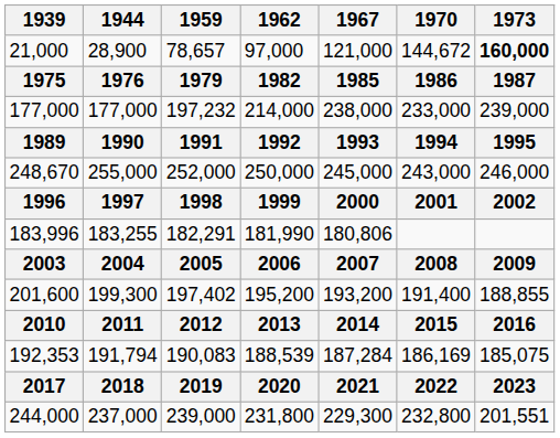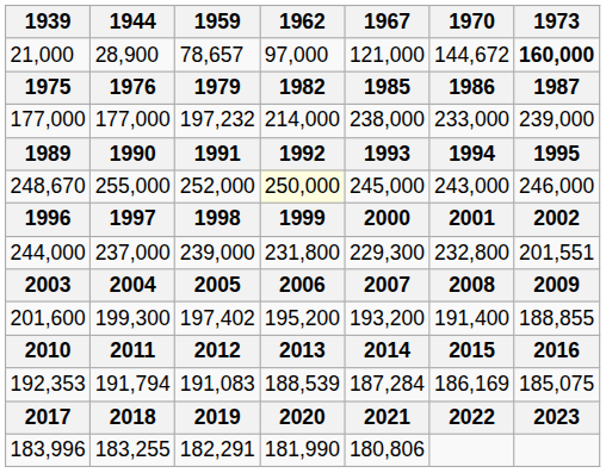248,670 | 1962: no background -> lightyellow background
rows swapped: 244,000 <-> 183,996
192,353 | 1959: 190,083 -> 191,083
